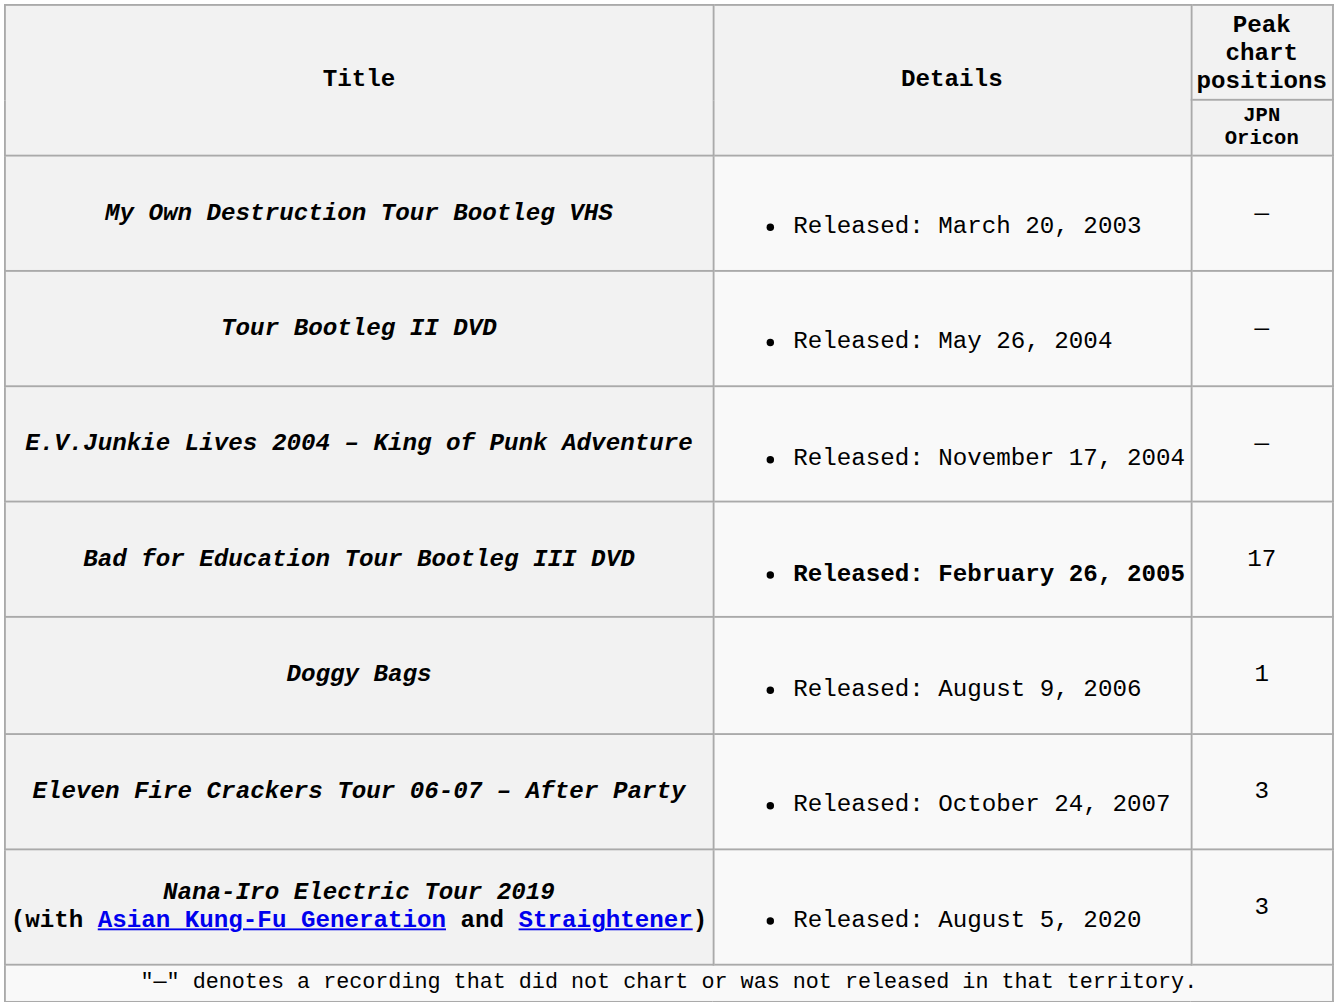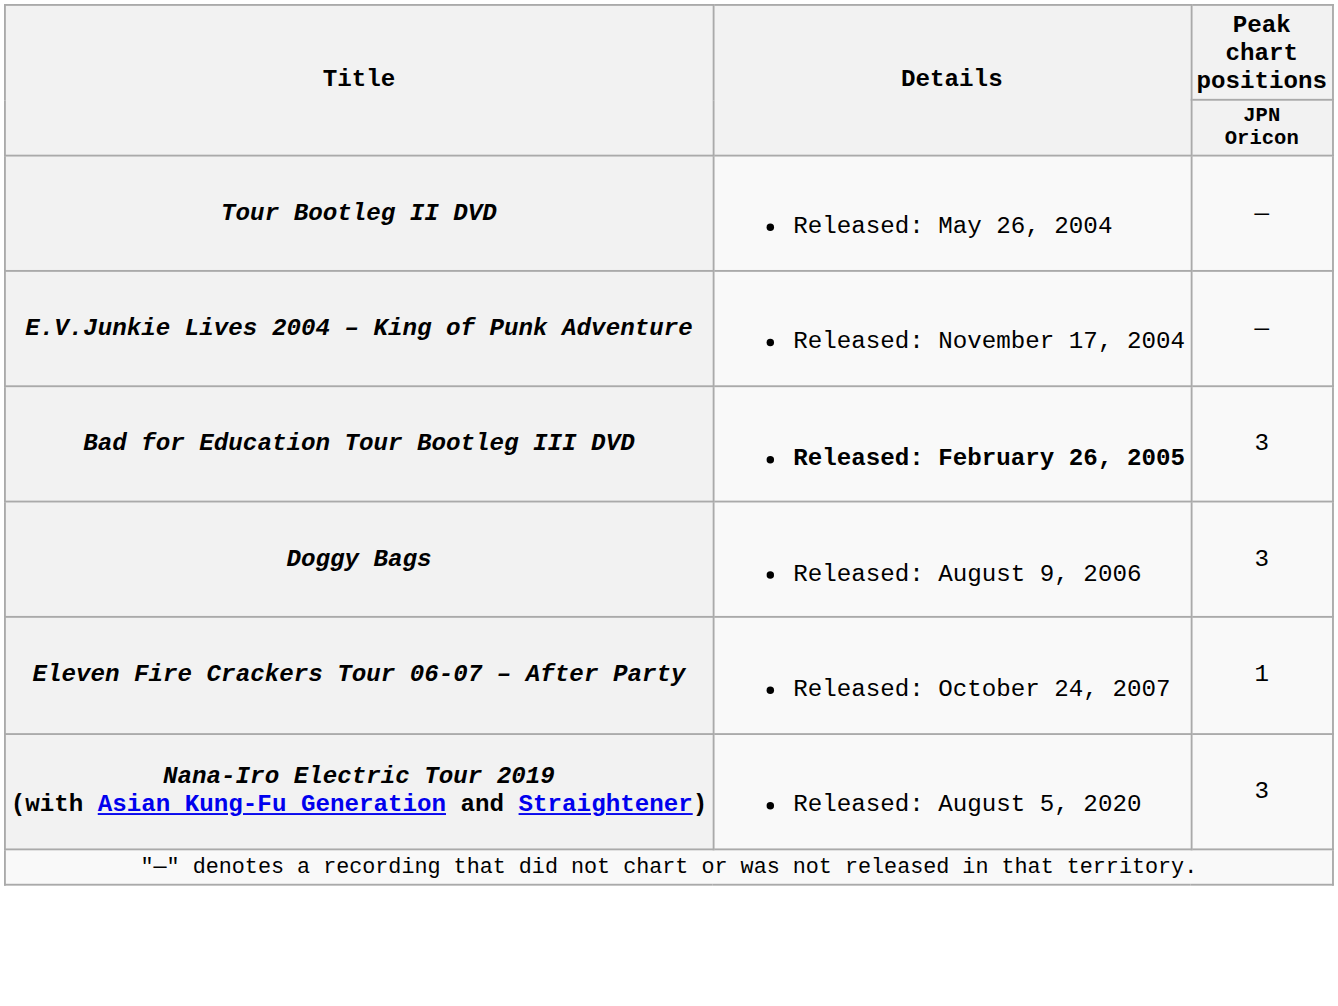- row: My Own Destruction Tour Bootleg VHS | Released: March 20, 2003 | —
Bad for Education Tour Bootleg III DVD | Peak chart positions / JPN Oricon: 17 -> 3
Doggy Bags | Peak chart positions / JPN Oricon: 1 -> 3
Eleven Fire Crackers Tour 06-07 – After Party | Peak chart positions / JPN Oricon: 3 -> 1
